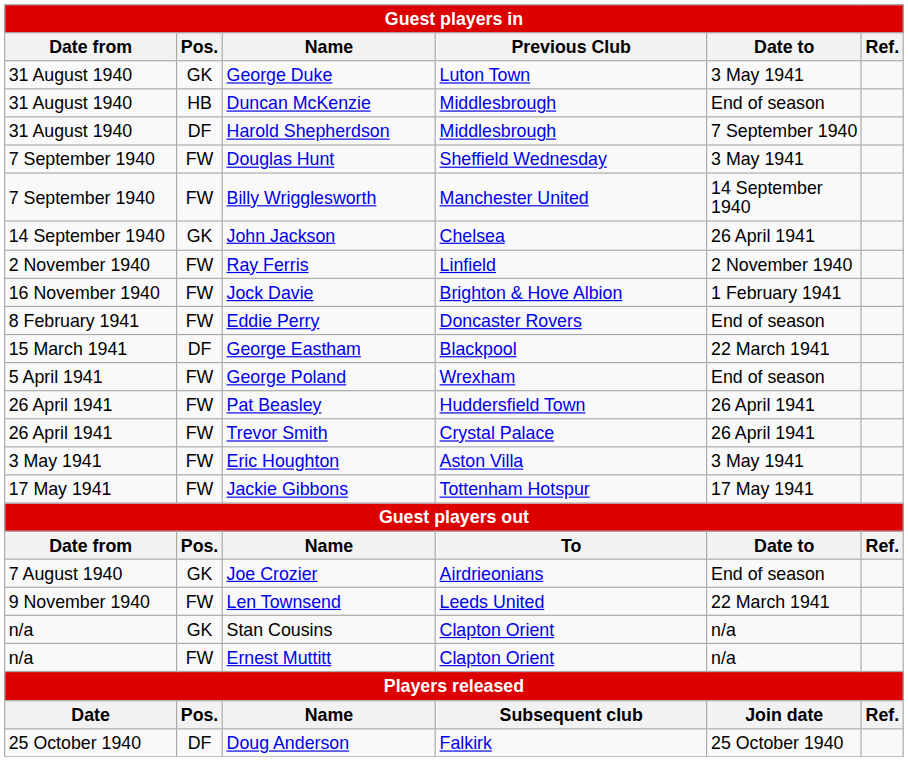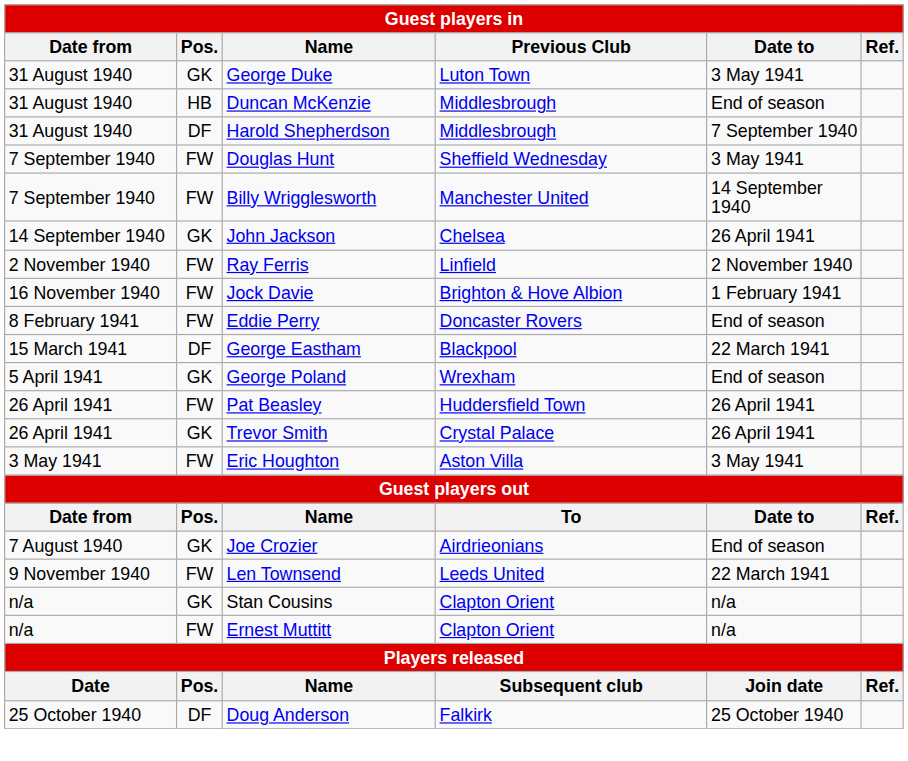George Poland | Pos.: FW -> GK
Trevor Smith | Pos.: FW -> GK
- row: 17 May 1941 | FW | Jackie Gibbons | Tottenham Hotspur | 17 May 1941
